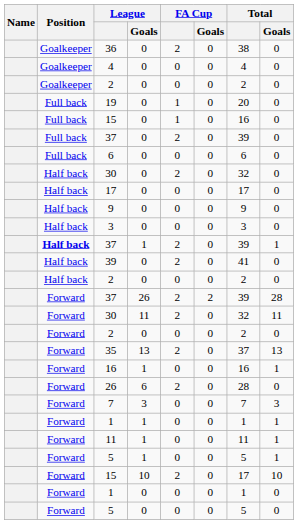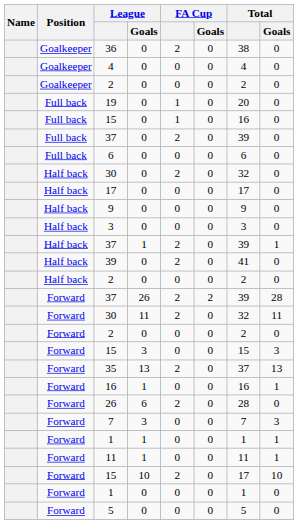37 / 1 | Position: bold -> normal
+ row: Forward | 15 | 3 | 0 | 0 | 15 | 3
- row: Forward | 5 | 1 | 0 | 0 | 5 | 1
